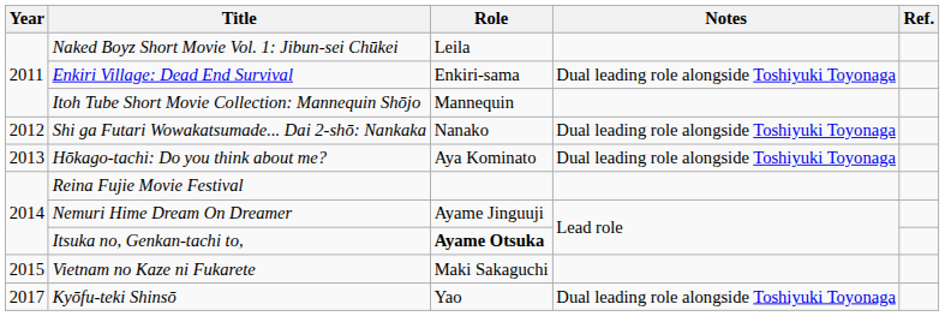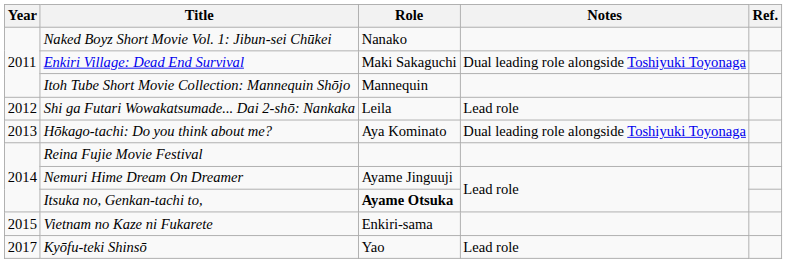Naked Boyz Short Movie Vol. 1: Jibun-sei Chūkei | Role: Leila -> Nanako
Enkiri Village: Dead End Survival | Role: Enkiri-sama -> Maki Sakaguchi
Shi ga Futari Wowakatsumade... Dai 2-shō: Nankaka | Role: Nanako -> Leila
Shi ga Futari Wowakatsumade... Dai 2-shō: Nankaka | Notes: Dual leading role alongside Toshiyuki Toyonaga -> Lead role
Vietnam no Kaze ni Fukarete | Role: Maki Sakaguchi -> Enkiri-sama
Kyōfu-teki Shinsō | Notes: Dual leading role alongside Toshiyuki Toyonaga -> Lead role
